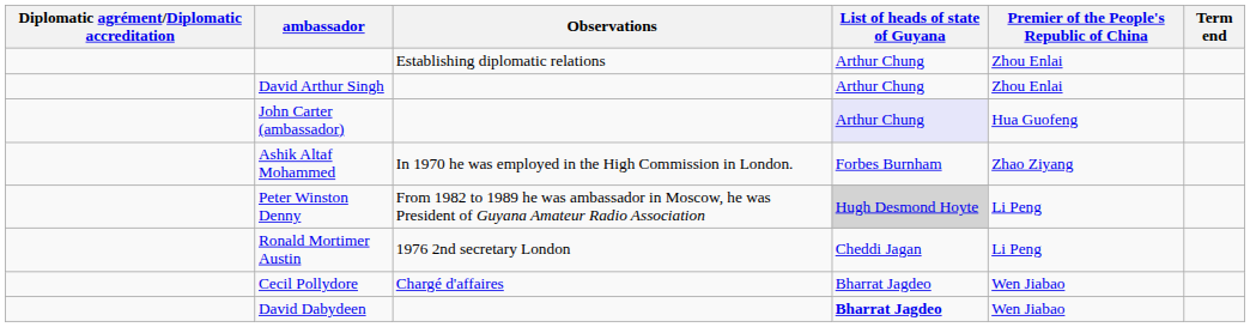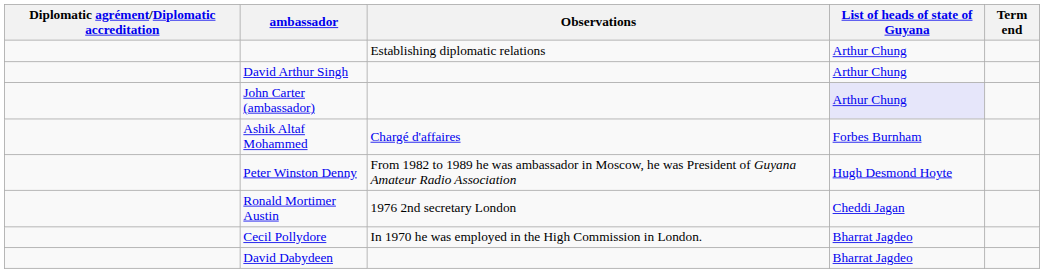- column: Premier of the People's Republic of China | Zhou Enlai | Zhou Enlai | Hua Guofeng | Zhao Ziyang | Li Peng | Li Peng | Wen Jiabao | Wen Jiabao
Ashik Altaf Mohammed | Observations: In 1970 he was employed in the High Commission in London. -> Chargé d'affaires
Peter Winston Denny | List of heads of state of Guyana: lightgrey background -> no background
Cecil Pollydore | Observations: Chargé d'affaires -> In 1970 he was employed in the High Commission in London.
David Dabydeen | List of heads of state of Guyana: bold -> normal
